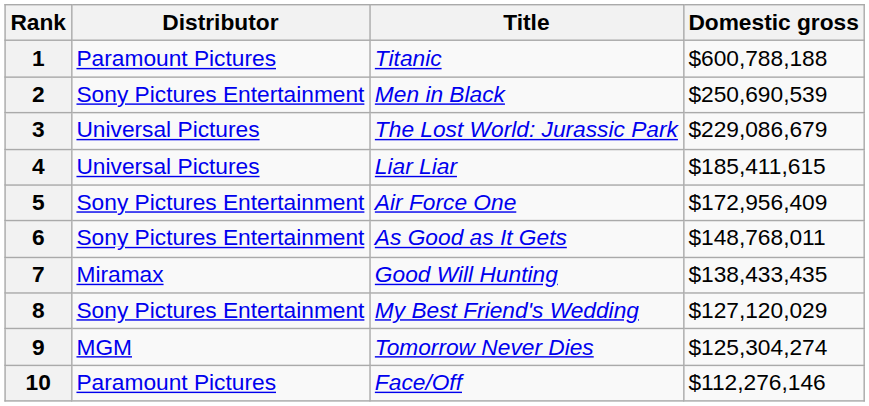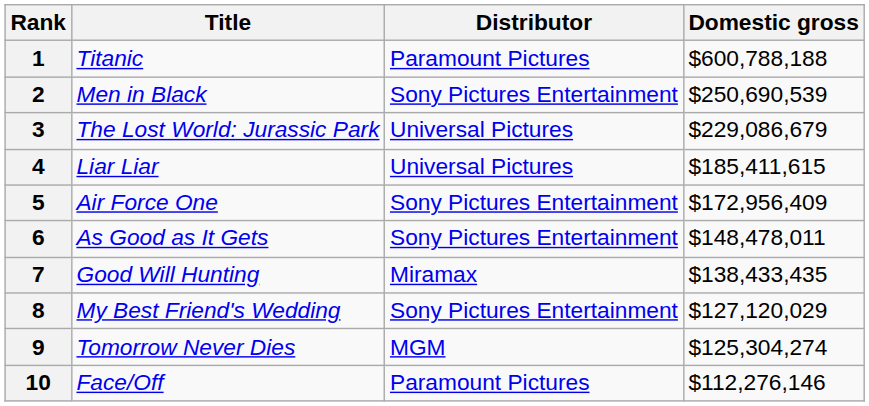columns swapped: Title <-> Distributor
6 | Domestic gross: $148,768,011 -> $148,478,011
